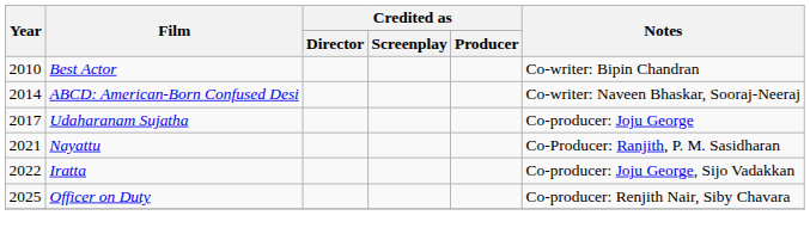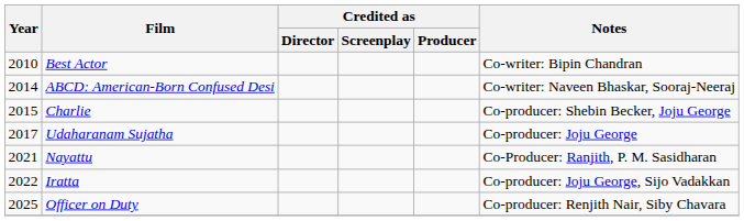+ row: 2015 | Charlie | Co-producer: Shebin Becker, Joju George
